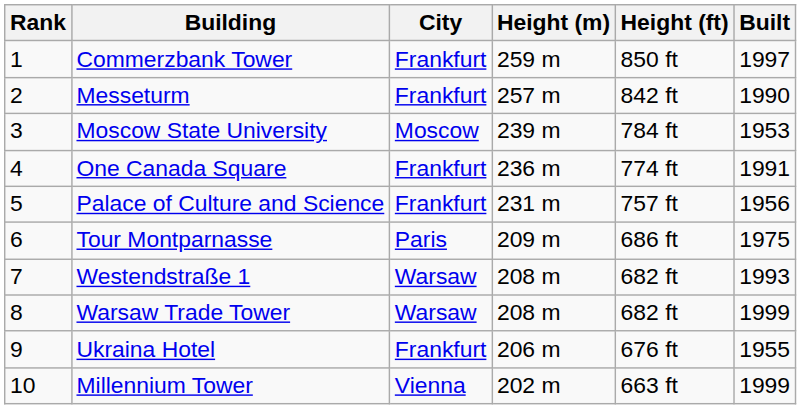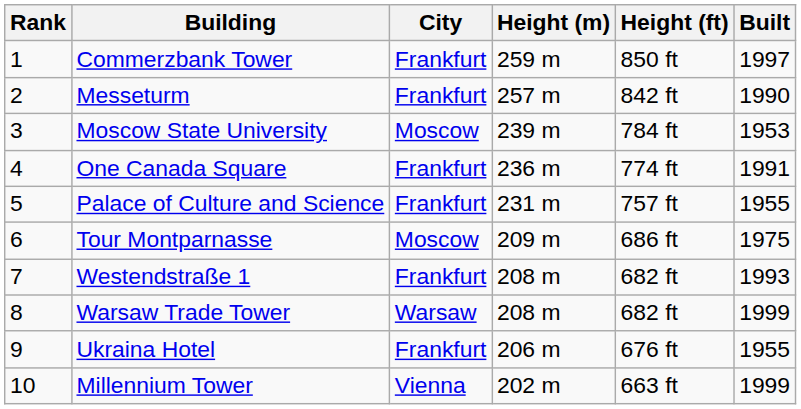Palace of Culture and Science | Built: 1956 -> 1955
Tour Montparnasse | City: Paris -> Moscow
Westendstraße 1 | City: Warsaw -> Frankfurt
